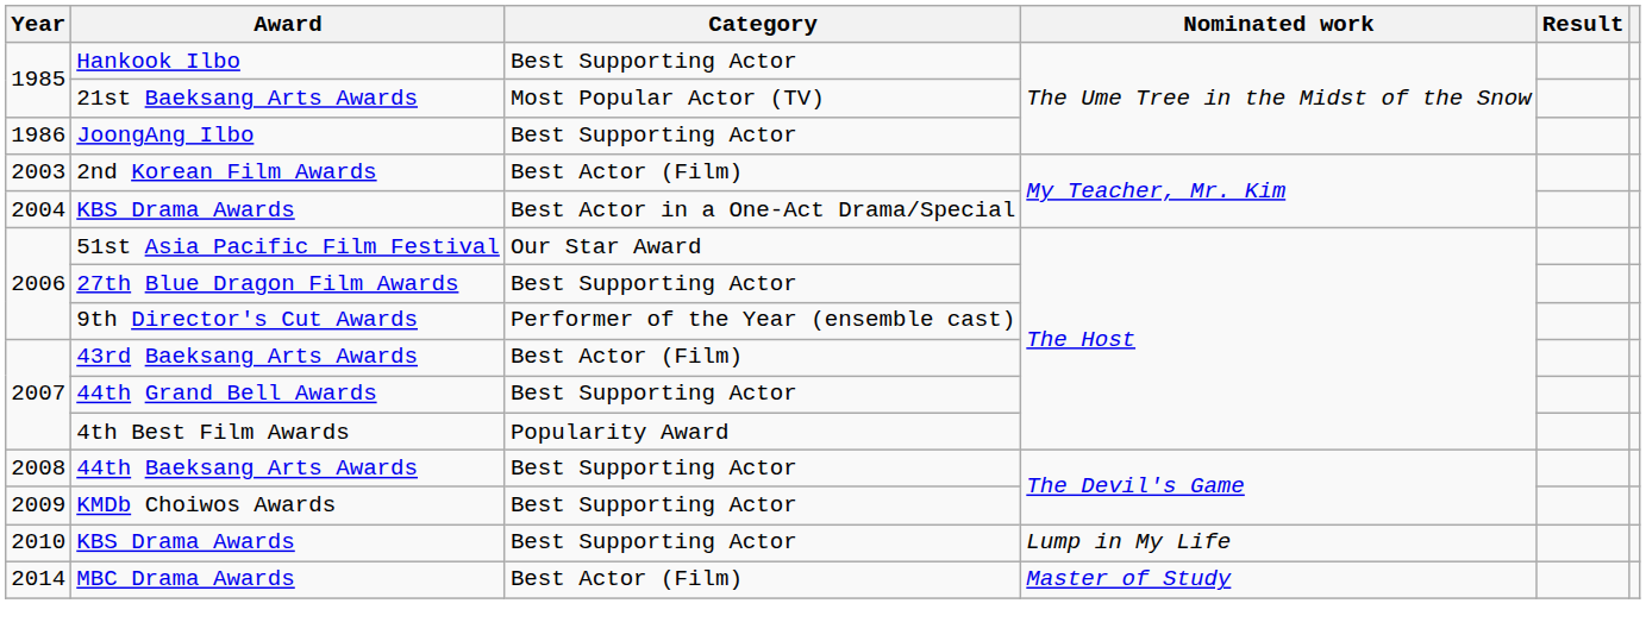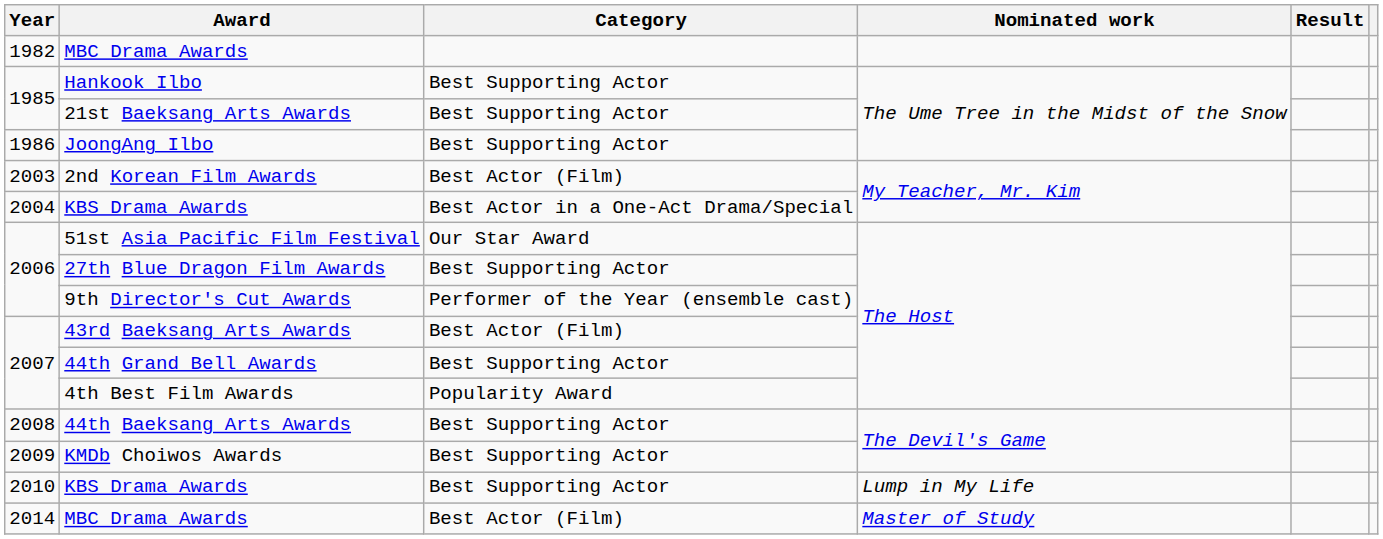+ row: 1982 | MBC Drama Awards
21st Baeksang Arts Awards | Category: Most Popular Actor (TV) -> Best Supporting Actor
